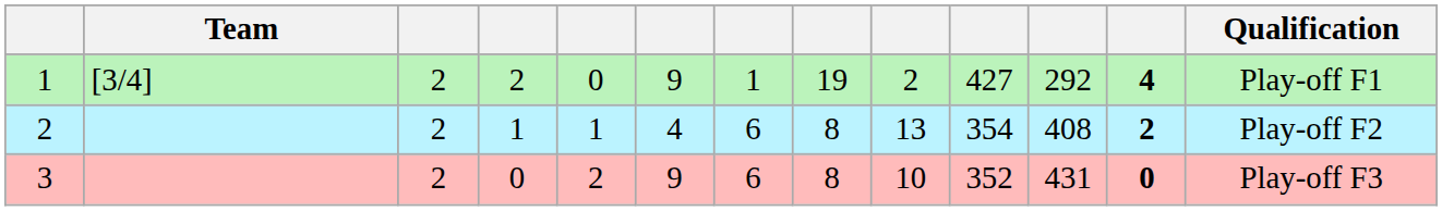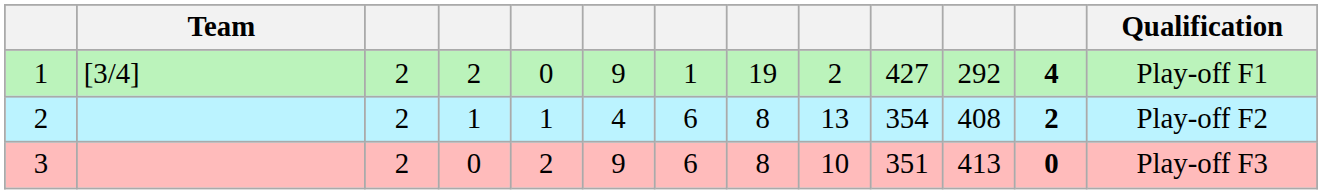3 | column 10: 352 -> 351
3 | column 11: 431 -> 413
